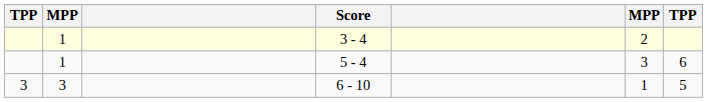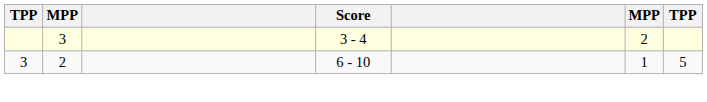3 - 4 | column 2: 1 -> 3
- row: 1 | 5 - 4 | 3 | 6
6 - 10 | column 2: 3 -> 2
